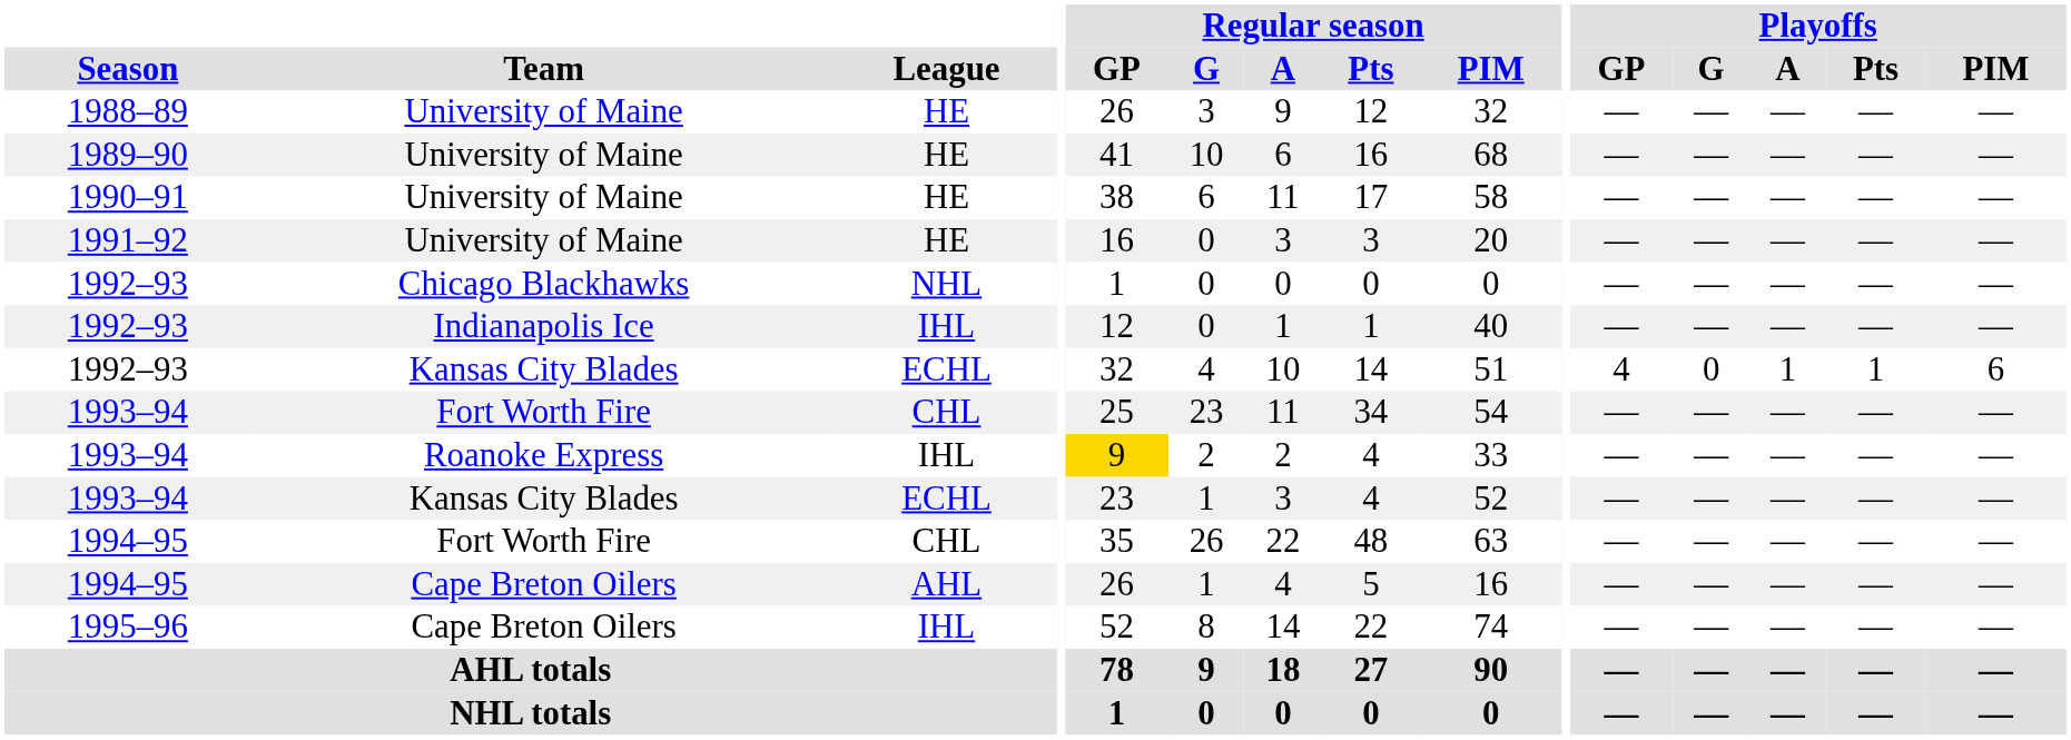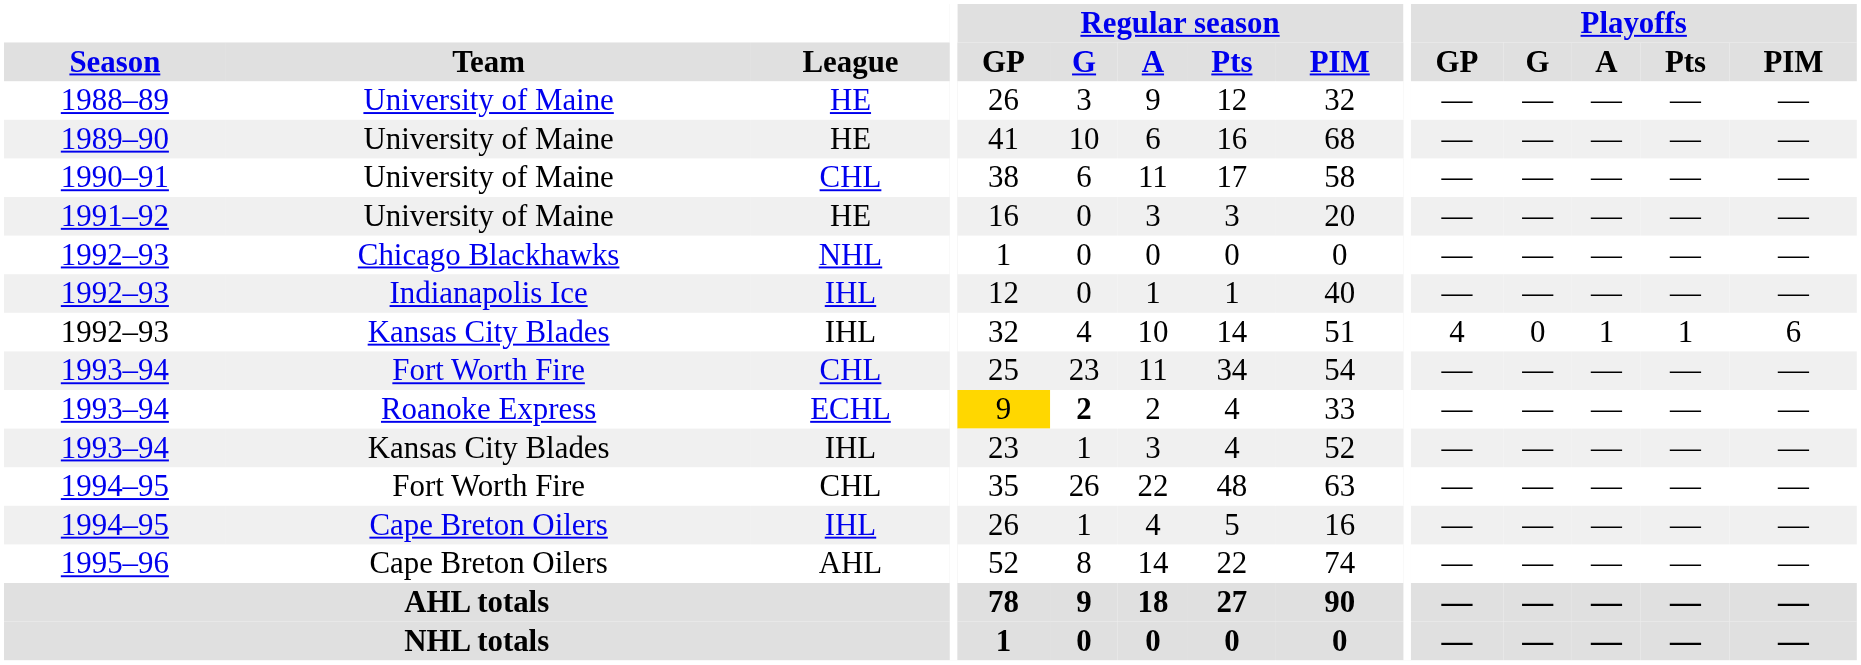1990–91 | League: HE -> CHL
1992–93 / Kansas City Blades | League: ECHL -> IHL
1993–94 / Roanoke Express | League: IHL -> ECHL
1993–94 / Roanoke Express | Regular season / G: normal -> bold
1993–94 / Kansas City Blades | League: ECHL -> IHL
1994–95 / Cape Breton Oilers | League: AHL -> IHL
1995–96 | League: IHL -> AHL
